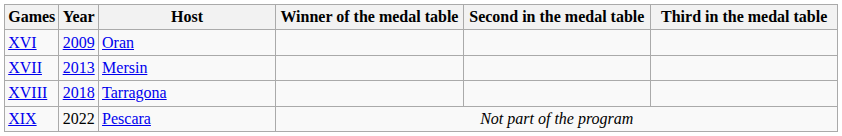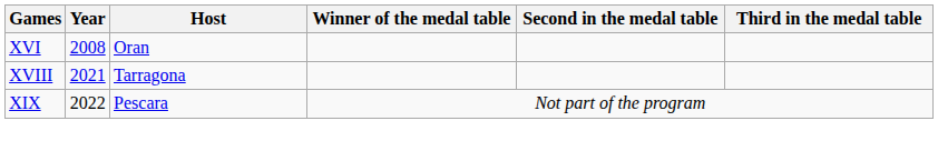XVI | Year: 2009 -> 2008
- row: XVII | 2013 | Mersin
XVIII | Year: 2018 -> 2021
